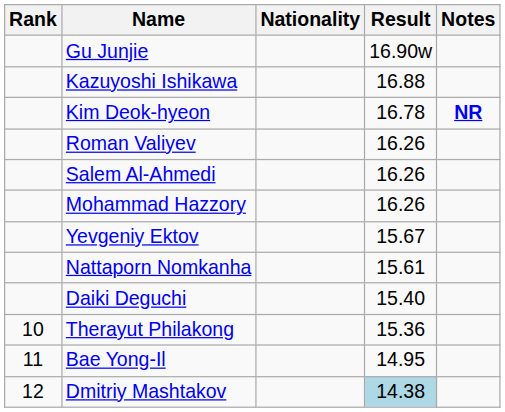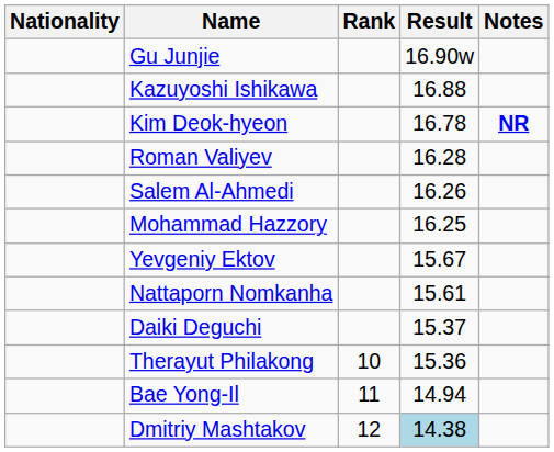columns swapped: Rank <-> Nationality
Roman Valiyev | Result: 16.26 -> 16.28
Mohammad Hazzory | Result: 16.26 -> 16.25
Daiki Deguchi | Result: 15.40 -> 15.37
Bae Yong-Il | Result: 14.95 -> 14.94
